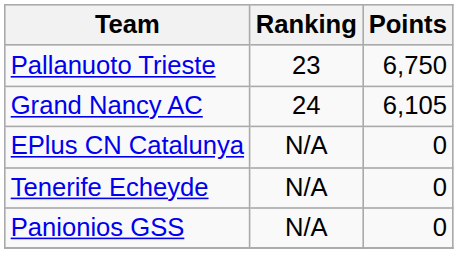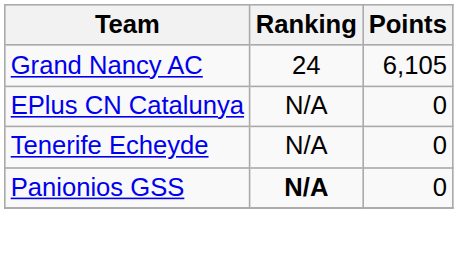- row: Pallanuoto Trieste | 23 | 6,750
Panionios GSS | Ranking: normal -> bold
